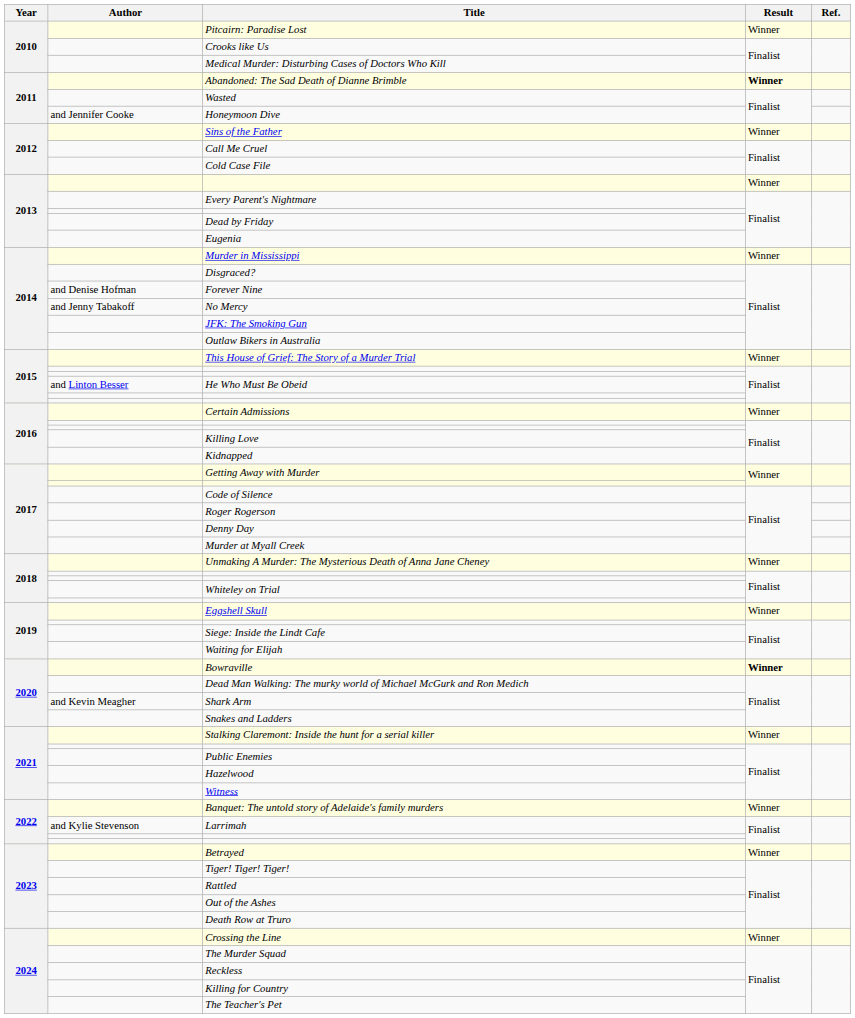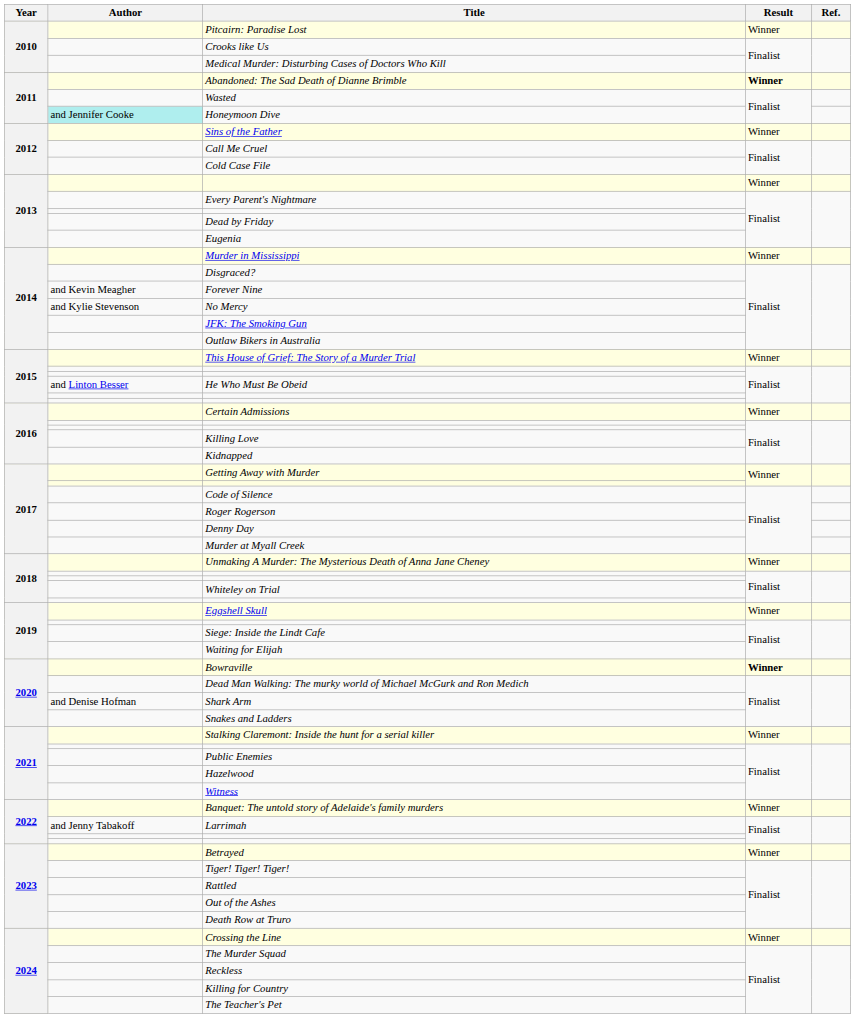Honeymoon Dive | Author: no background -> paleturquoise background
Forever Nine | Author: and Denise Hofman -> and Kevin Meagher
No Mercy | Author: and Jenny Tabakoff -> and Kylie Stevenson
Shark Arm | Author: and Kevin Meagher -> and Denise Hofman
Larrimah | Author: and Kylie Stevenson -> and Jenny Tabakoff
